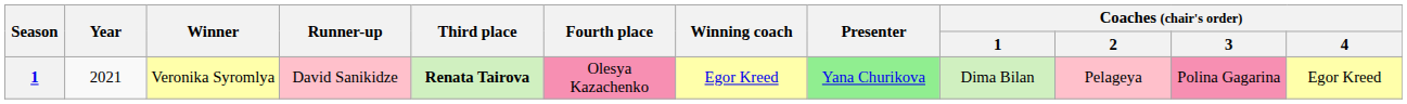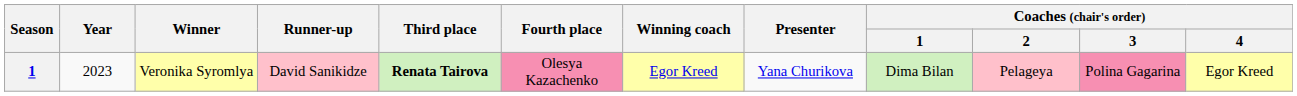Veronika Syromlya | Year: 2021 -> 2023
Veronika Syromlya | Presenter: lightgreen background -> no background
